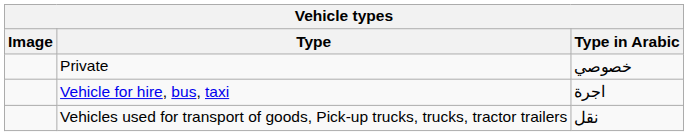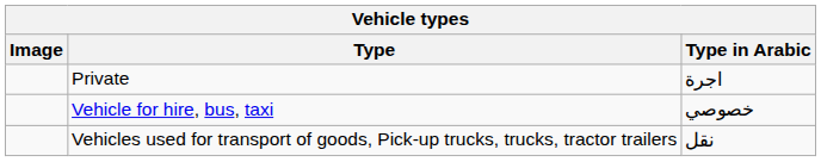Private | Type in Arabic: خصوصي -> اجرة
Vehicle for hire, bus, taxi | Type in Arabic: اجرة -> خصوصي
